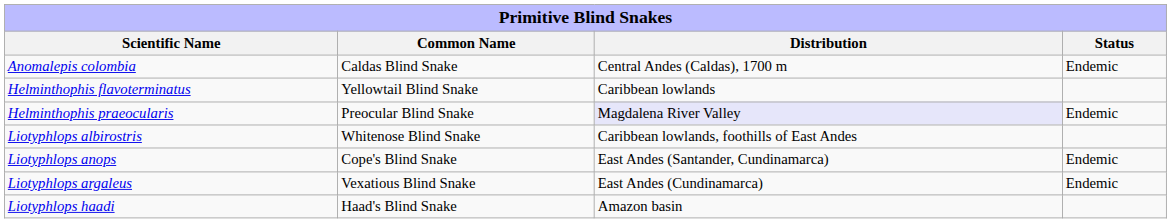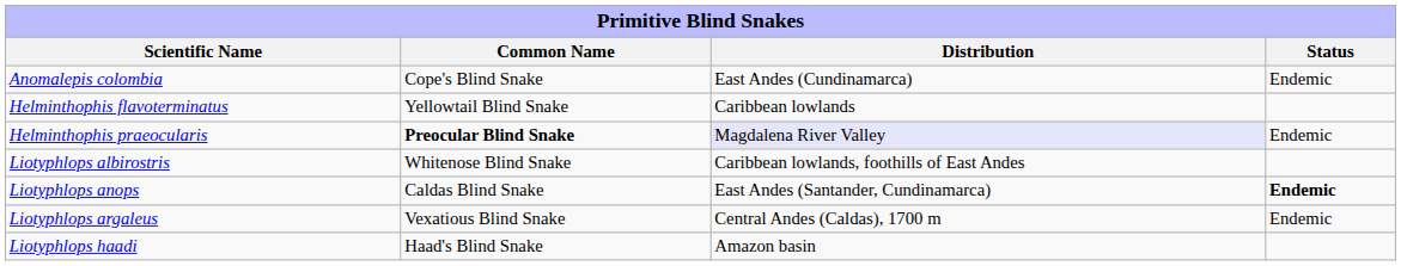Anomalepis colombia | column 2: Caldas Blind Snake -> Cope's Blind Snake
Anomalepis colombia | column 3: Central Andes (Caldas), 1700 m -> East Andes (Cundinamarca)
Helminthophis praeocularis | column 2: normal -> bold
Liotyphlops anops | column 2: Cope's Blind Snake -> Caldas Blind Snake
Liotyphlops anops | column 4: normal -> bold
Liotyphlops argaleus | column 3: East Andes (Cundinamarca) -> Central Andes (Caldas), 1700 m
